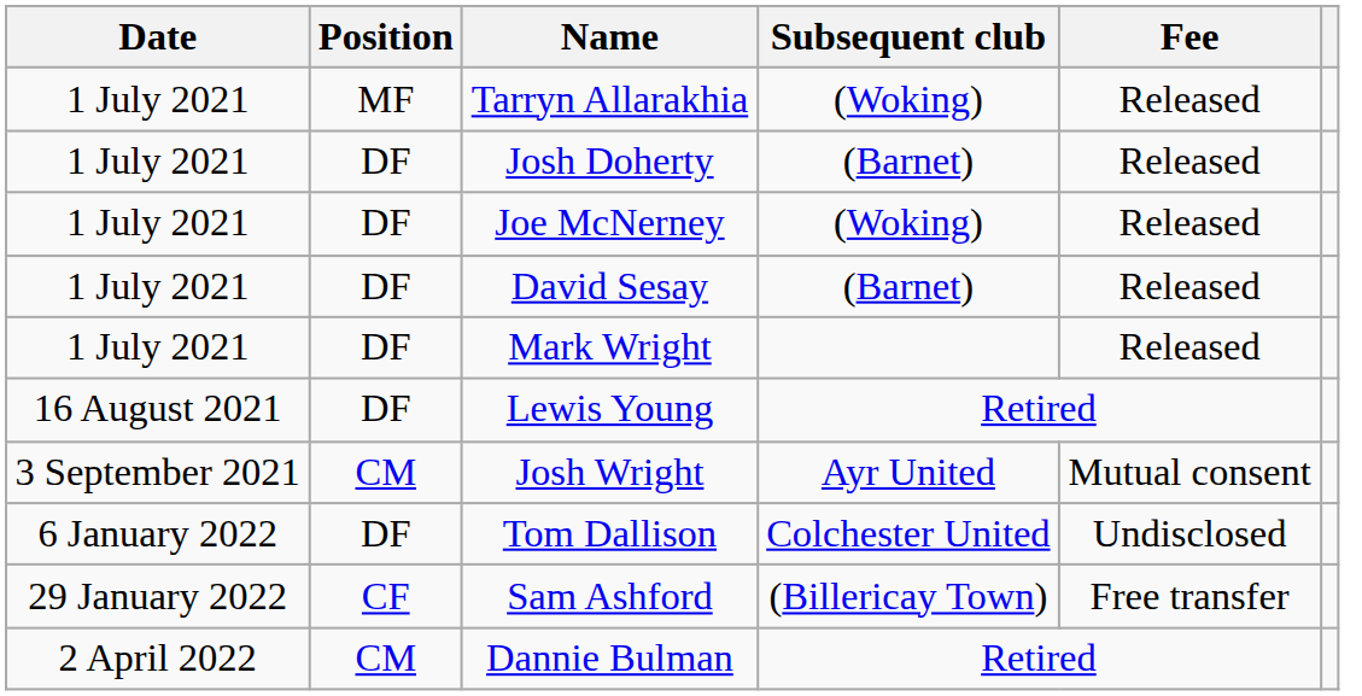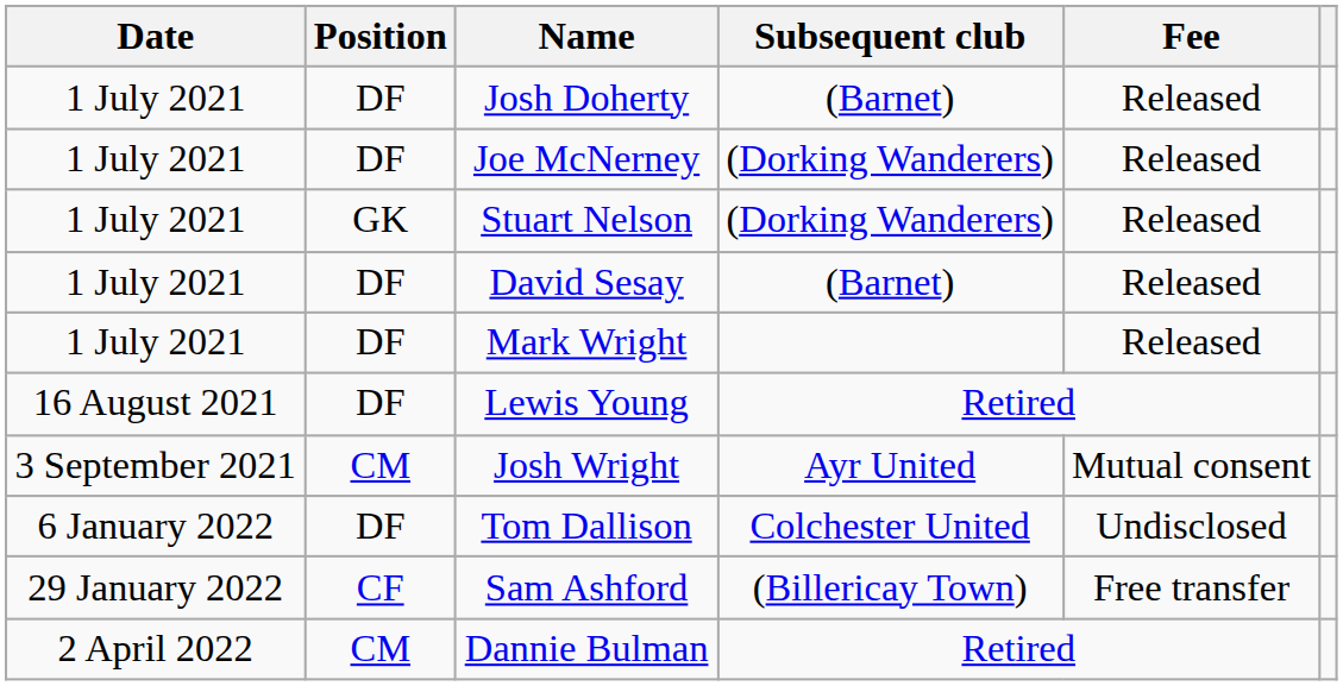- row: 1 July 2021 | MF | Tarryn Allarakhia | (Woking) | Released
Joe McNerney | Subsequent club: (Woking) -> (Dorking Wanderers)
+ row: 1 July 2021 | GK | Stuart Nelson | (Dorking Wanderers) | Released
